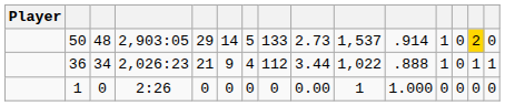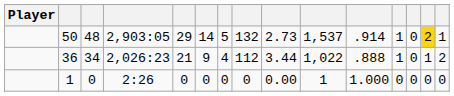50 | column 8: 133 -> 132
50 | column 15: 0 -> 1
36 | column 15: 1 -> 2
